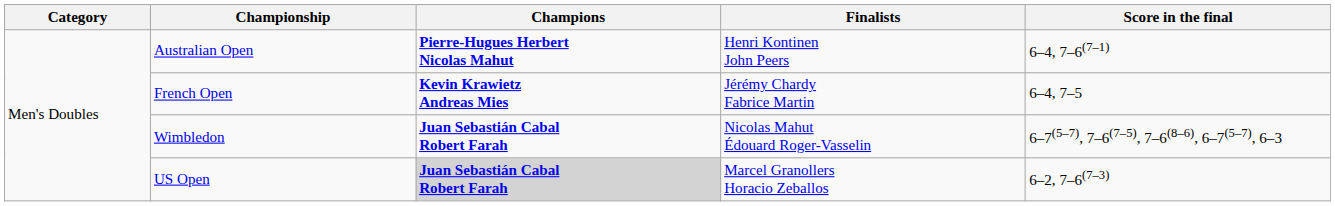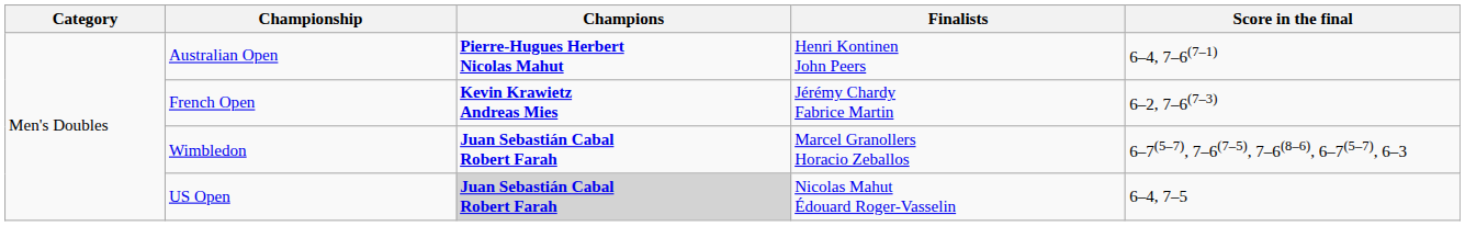French Open | Score in the final: 6–4, 7–5 -> 6–2, 7–6(7–3)
Wimbledon | Finalists: Nicolas Mahut Édouard Roger-Vasselin -> Marcel Granollers Horacio Zeballos
US Open | Finalists: Marcel Granollers Horacio Zeballos -> Nicolas Mahut Édouard Roger-Vasselin
US Open | Score in the final: 6–2, 7–6(7–3) -> 6–4, 7–5
